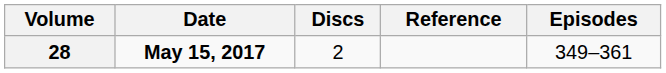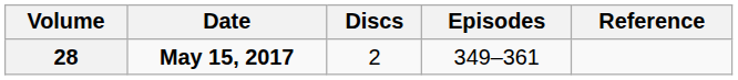columns swapped: Episodes <-> Reference
